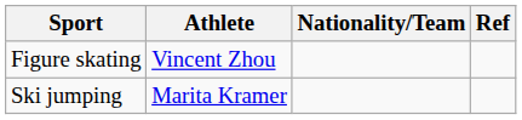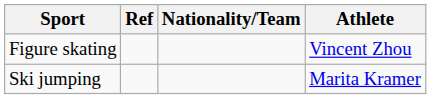columns swapped: Athlete <-> Ref
